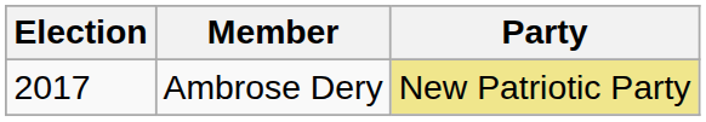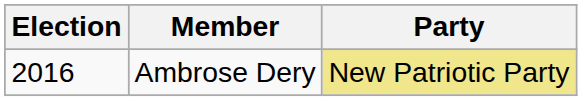Ambrose Dery | Election: 2017 -> 2016
